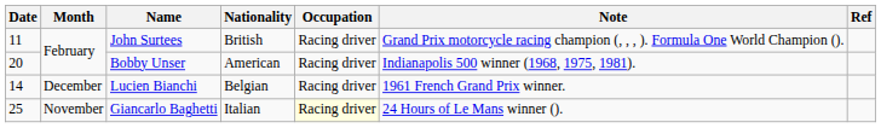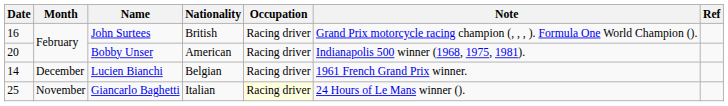John Surtees | Date: 11 -> 16
